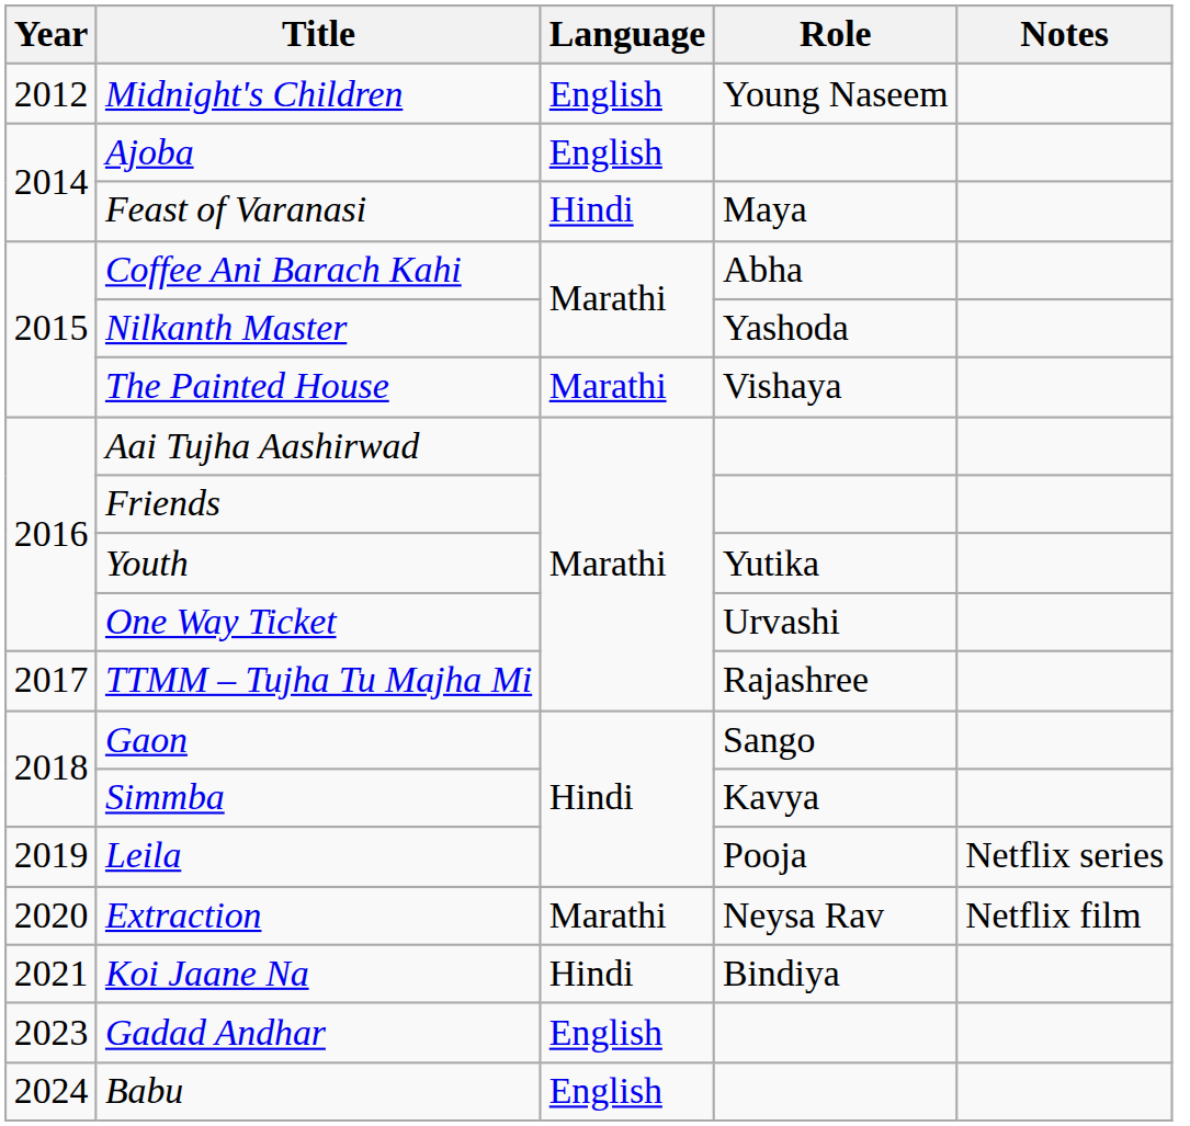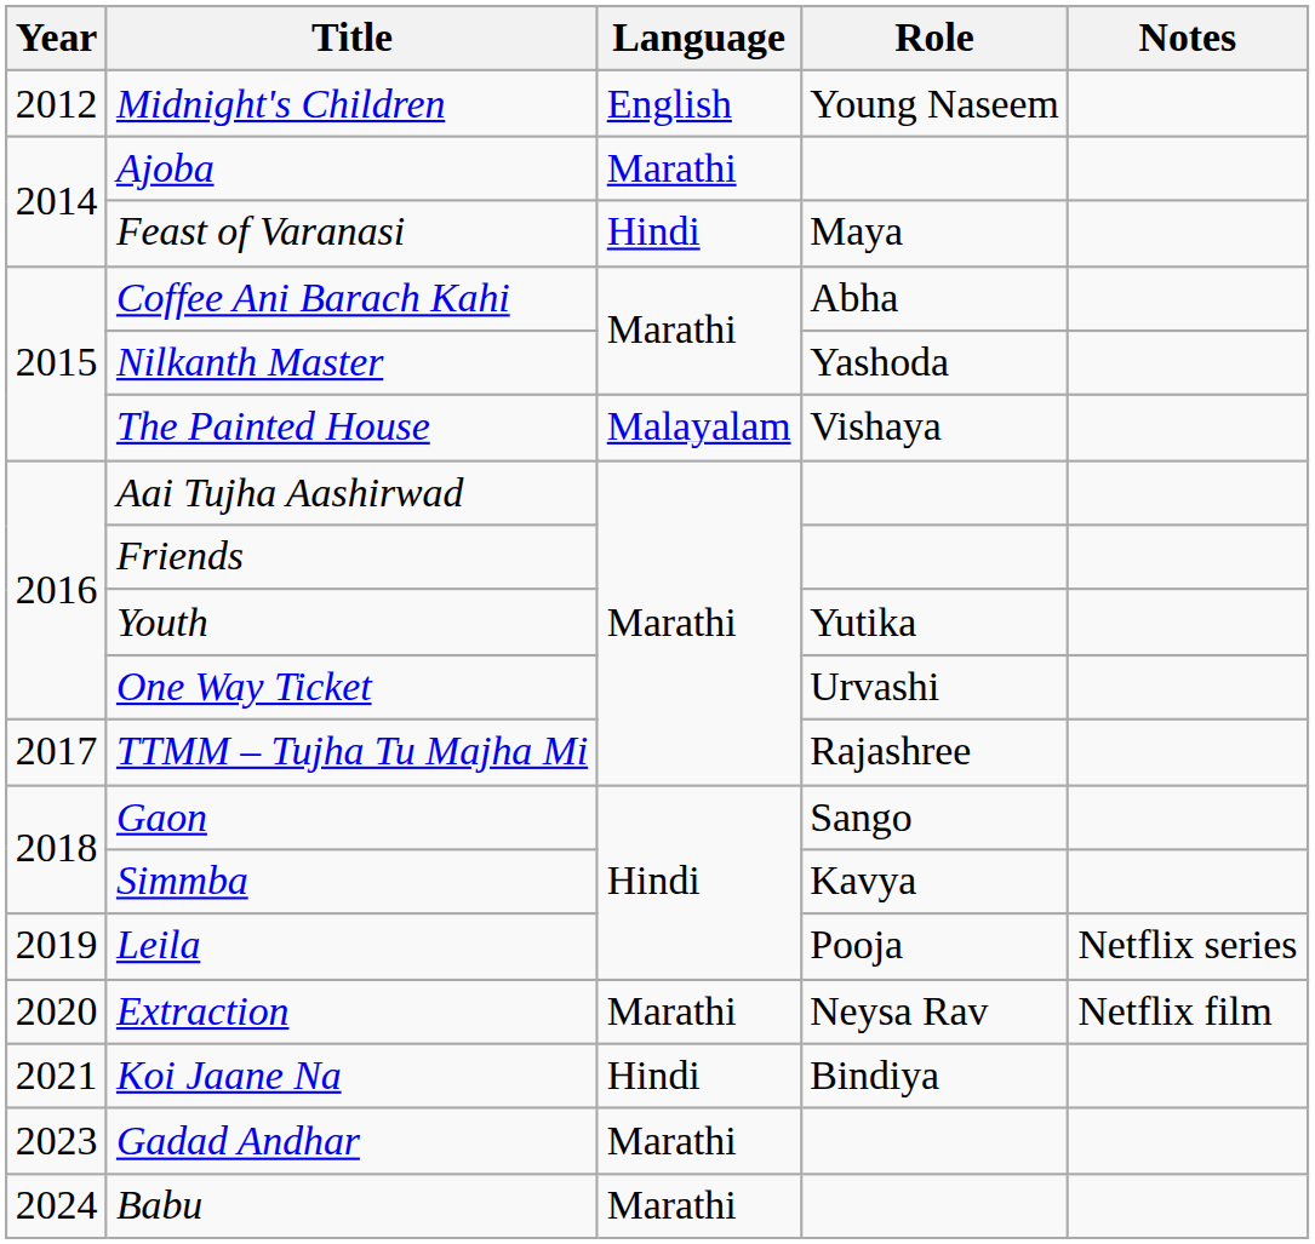Ajoba | Language: English -> Marathi
The Painted House | Language: Marathi -> Malayalam
Gadad Andhar | Language: English -> Marathi
Babu | Language: English -> Marathi
